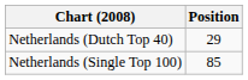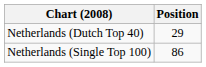Netherlands (Single Top 100) | Position: 85 -> 86
